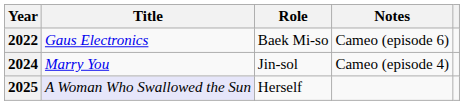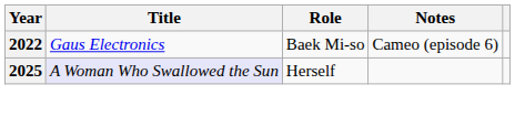- row: 2024 | Marry You | Jin-sol | Cameo (episode 4)
